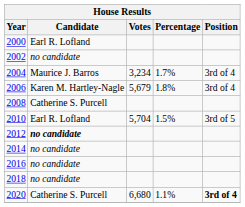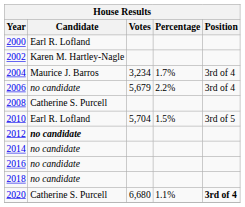2002 | Candidate: no candidate -> Karen M. Hartley-Nagle
2006 | Candidate: Karen M. Hartley-Nagle -> no candidate
2006 | Percentage: 1.8% -> 2.2%
